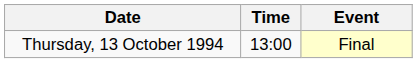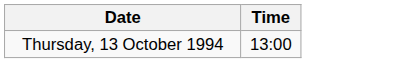- column: Event | Final
